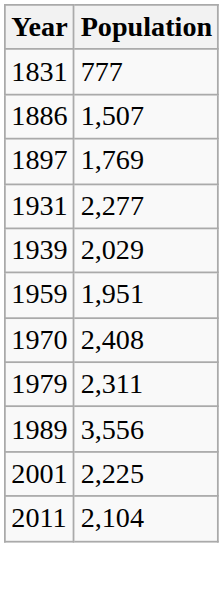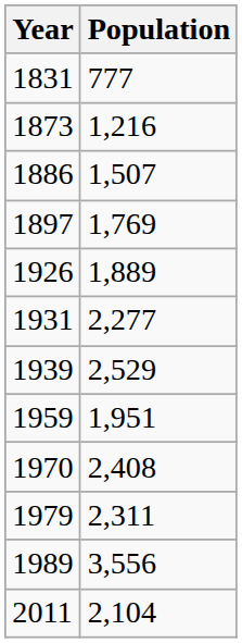+ row: 1873 | 1,216
+ row: 1926 | 1,889
1939 | Population: 2,029 -> 2,529
- row: 2001 | 2,225
